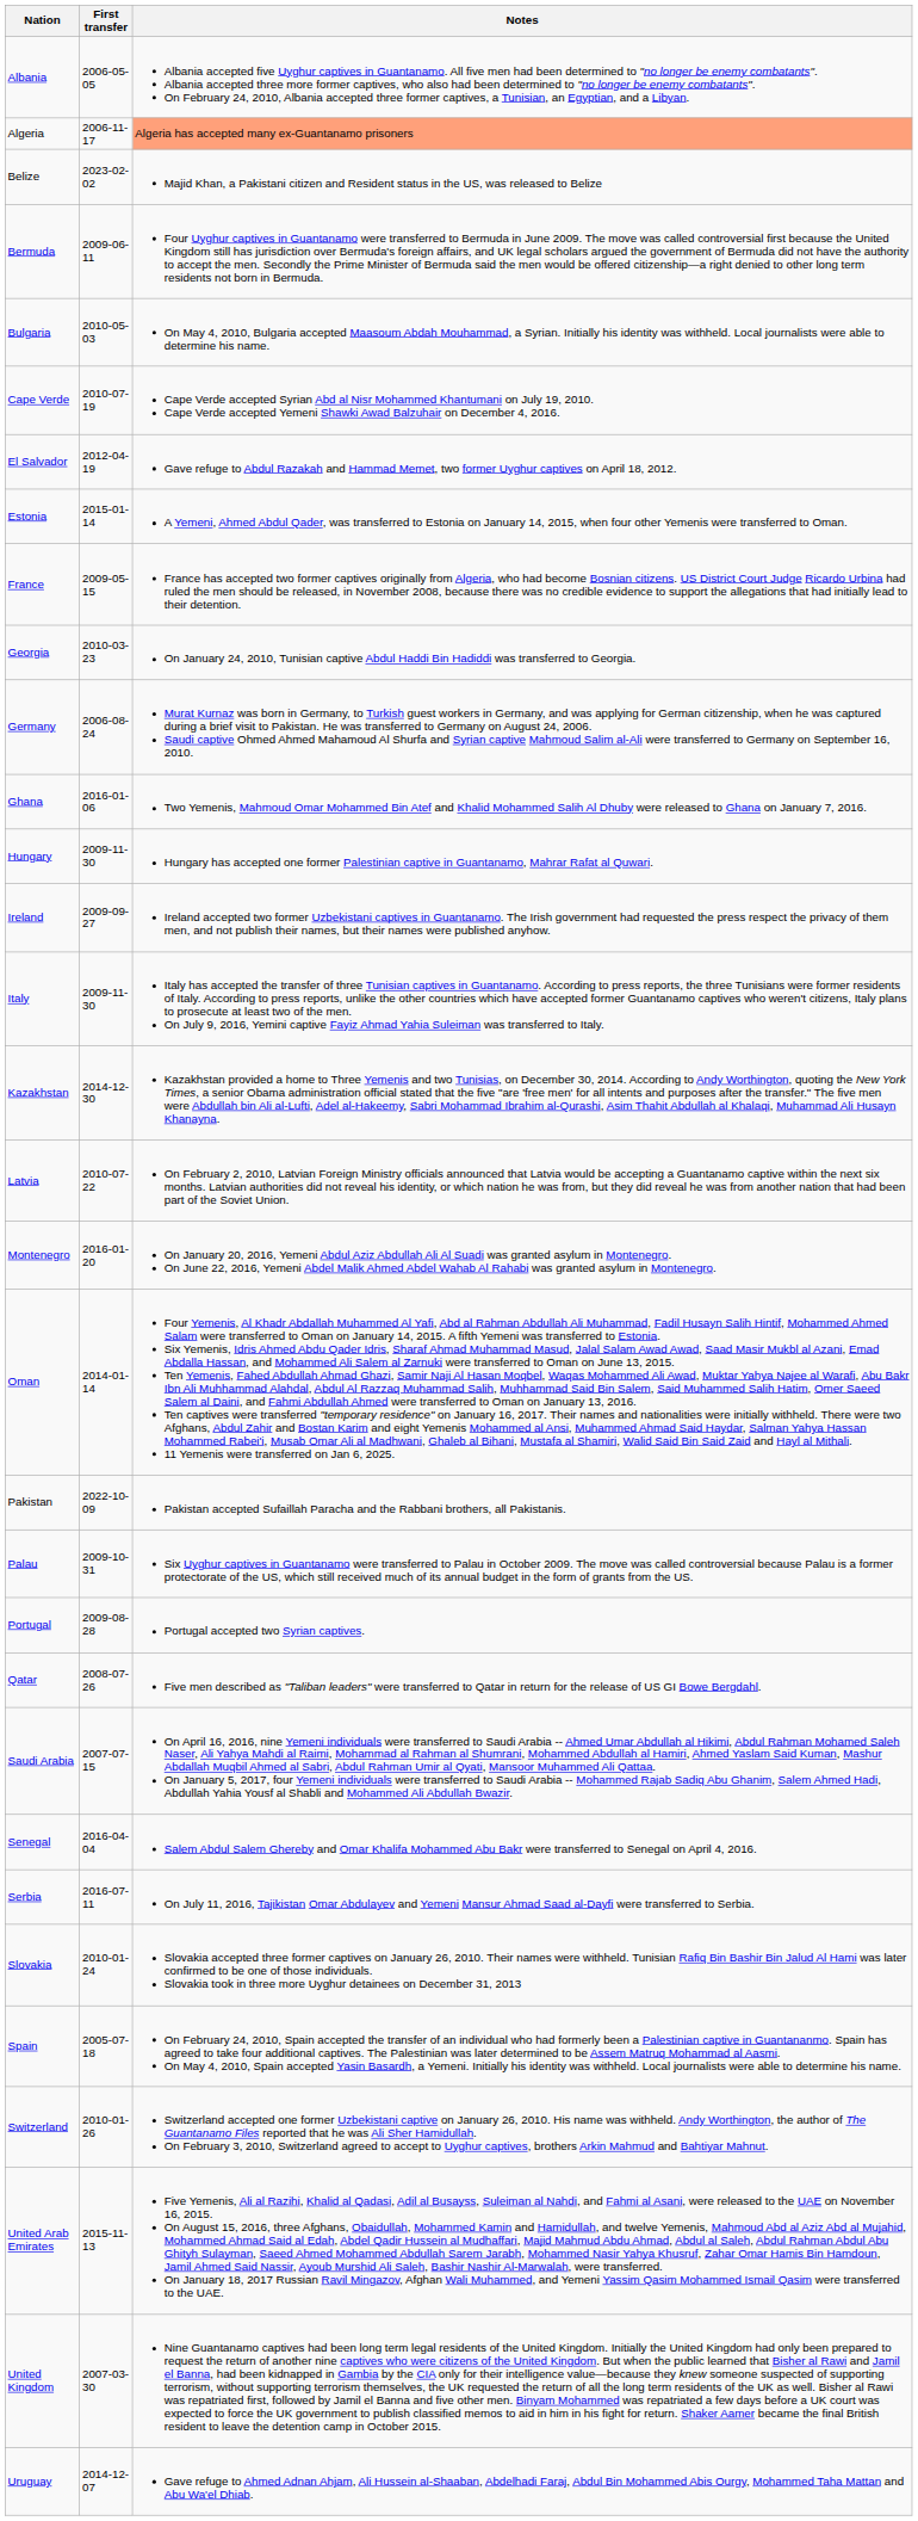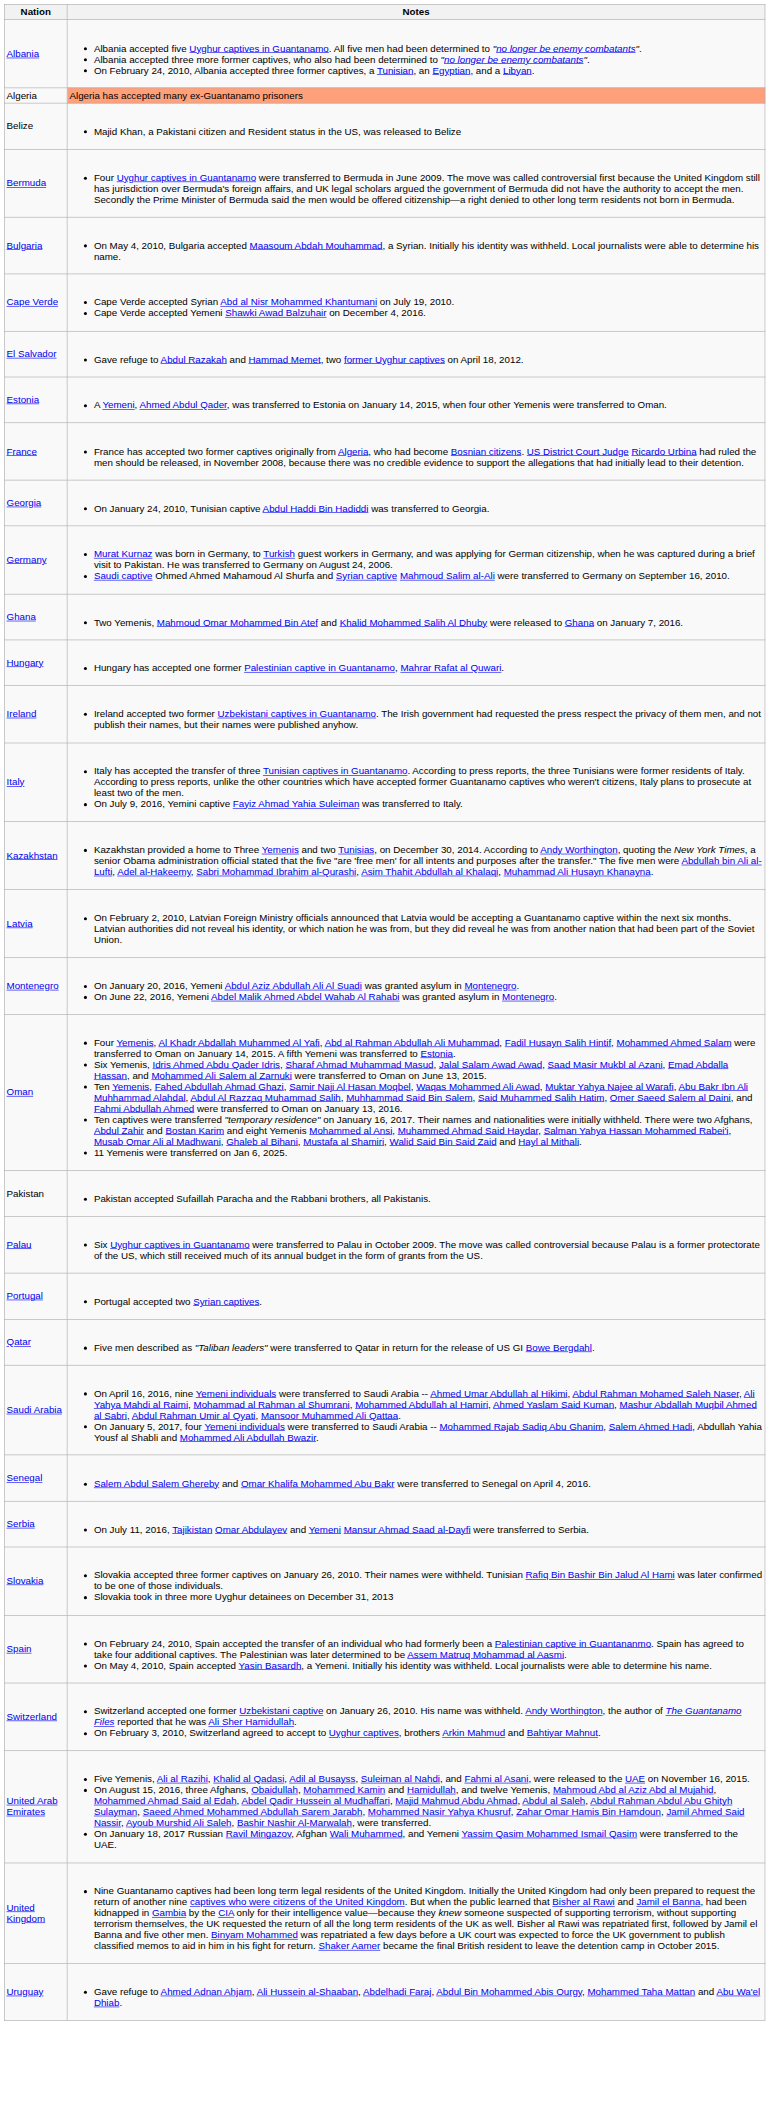- column: First transfer | 2006-05-05 | 2006-11-17 | 2023-02-02 | 2009-06-11 | 2010-05-03 | 2010-07-19 | 2012-04-19 | 2015-01-14 | 2009-05-15 | 2010-03-23 | 2006-08-24 | 2016-01-06 | 2009-11-30 | 2009-09-27 | 2009-11-30 | 2014-12-30 | 2010-07-22 | 2016-01-20 | 2014-01-14 | 2022-10-09 | 2009-10-31 | 2009-08-28 | 2008-07-26 | 2007-07-15 | 2016-04-04 | 2016-07-11 | 2010-01-24 | 2005-07-18 | 2010-01-26 | 2015-11-13 | 2007-03-30 | 2014-12-07
